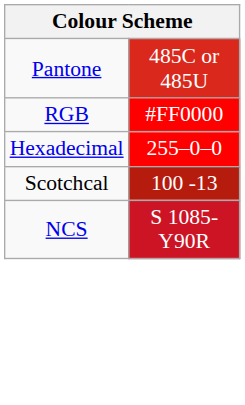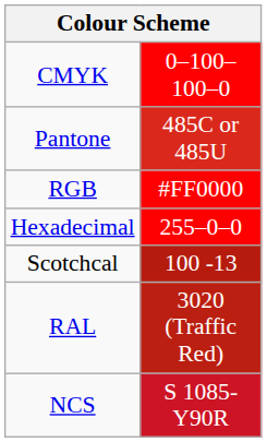+ row: CMYK | 0–100–100–0
+ row: RAL | 3020 (Traffic Red)
